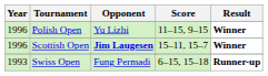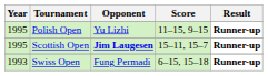Polish Open | Year: 1996 -> 1995
Polish Open | Result: Winner -> Runner-up
Scottish Open | Year: 1996 -> 1995
Scottish Open | Result: Winner -> Runner-up
